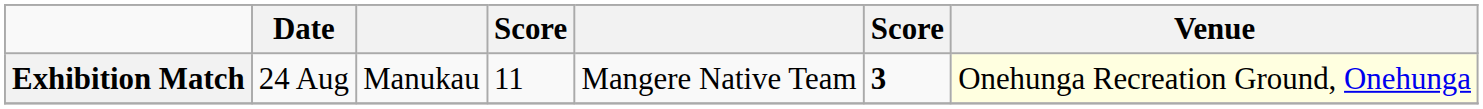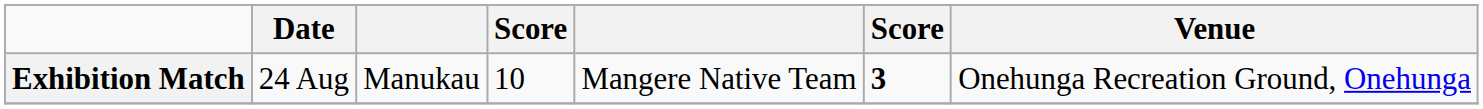Exhibition Match | column 4: 11 -> 10
Exhibition Match | Venue: lightyellow background -> no background
